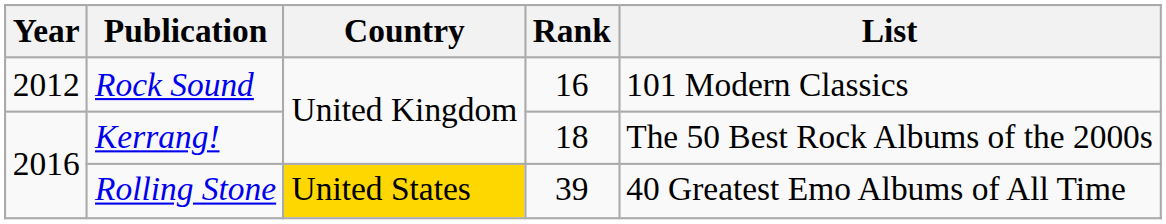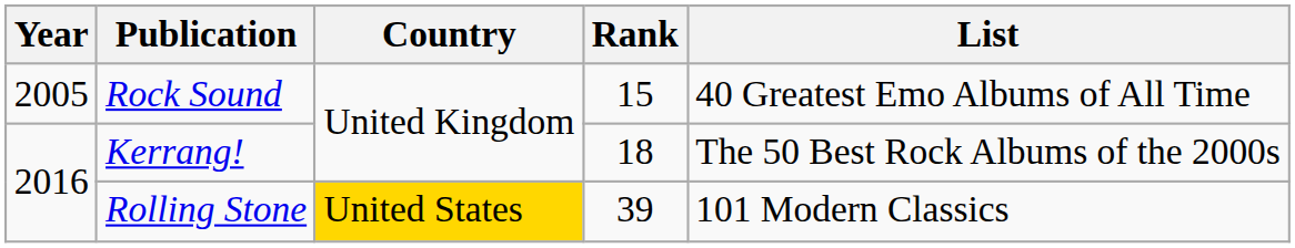Rock Sound | Year: 2012 -> 2005
Rock Sound | Rank: 16 -> 15
Rock Sound | List: 101 Modern Classics -> 40 Greatest Emo Albums of All Time
Rolling Stone | List: 40 Greatest Emo Albums of All Time -> 101 Modern Classics
